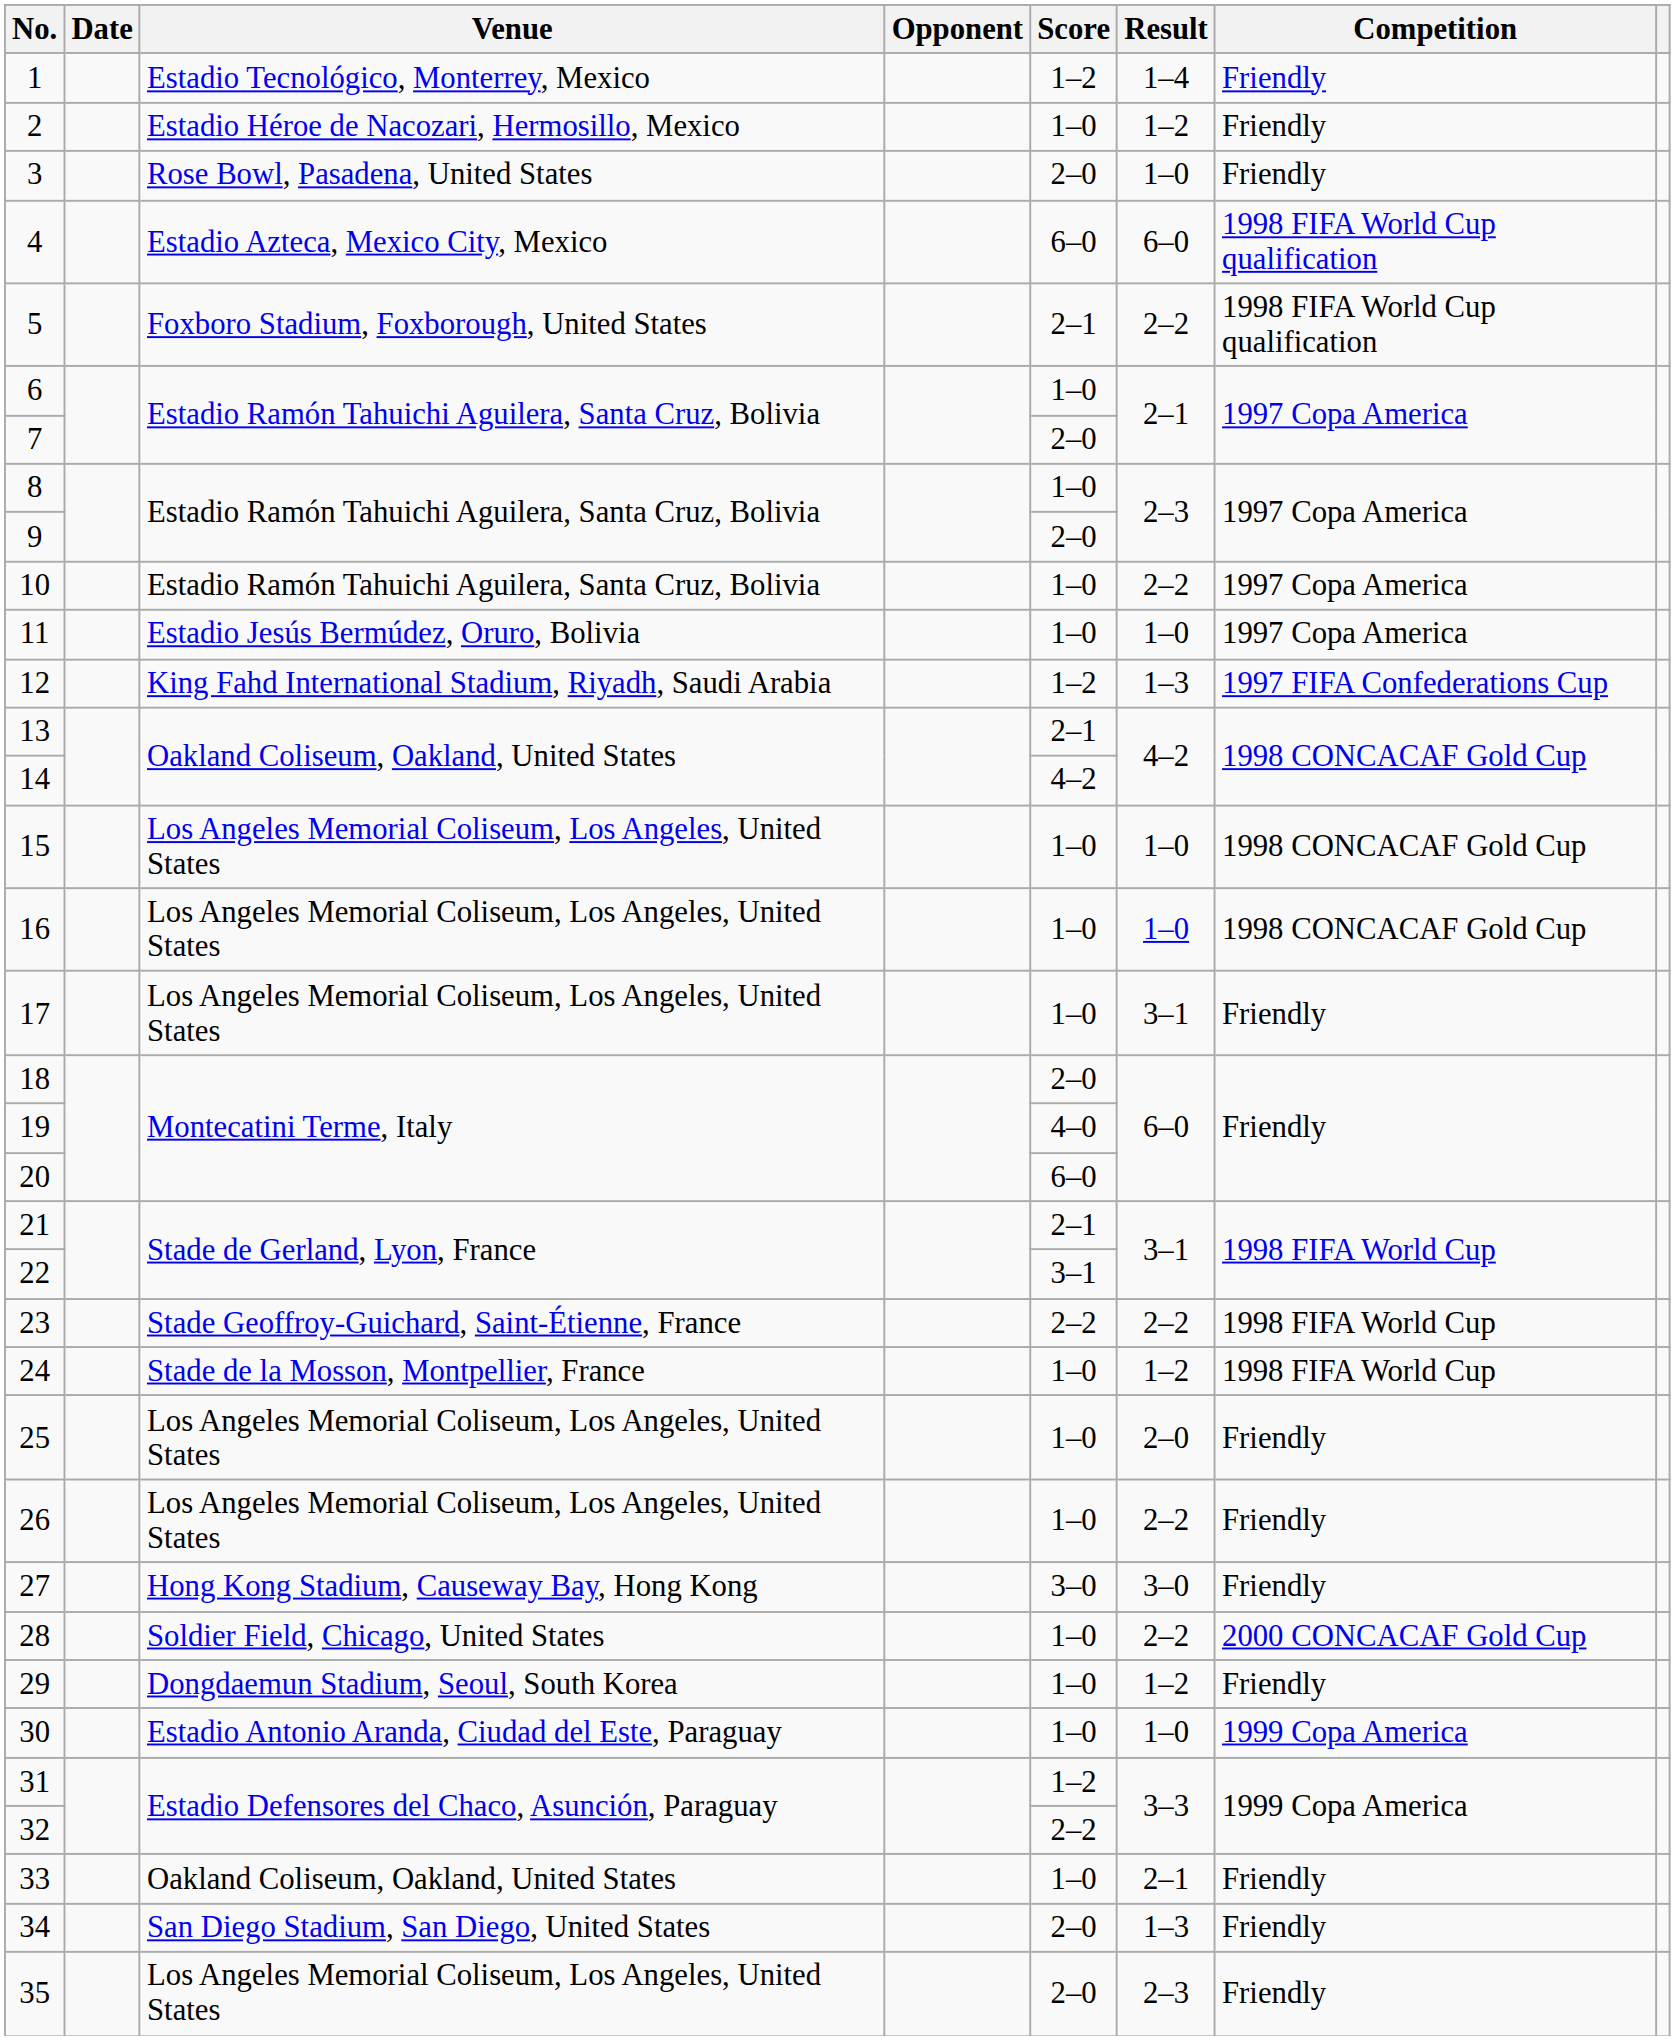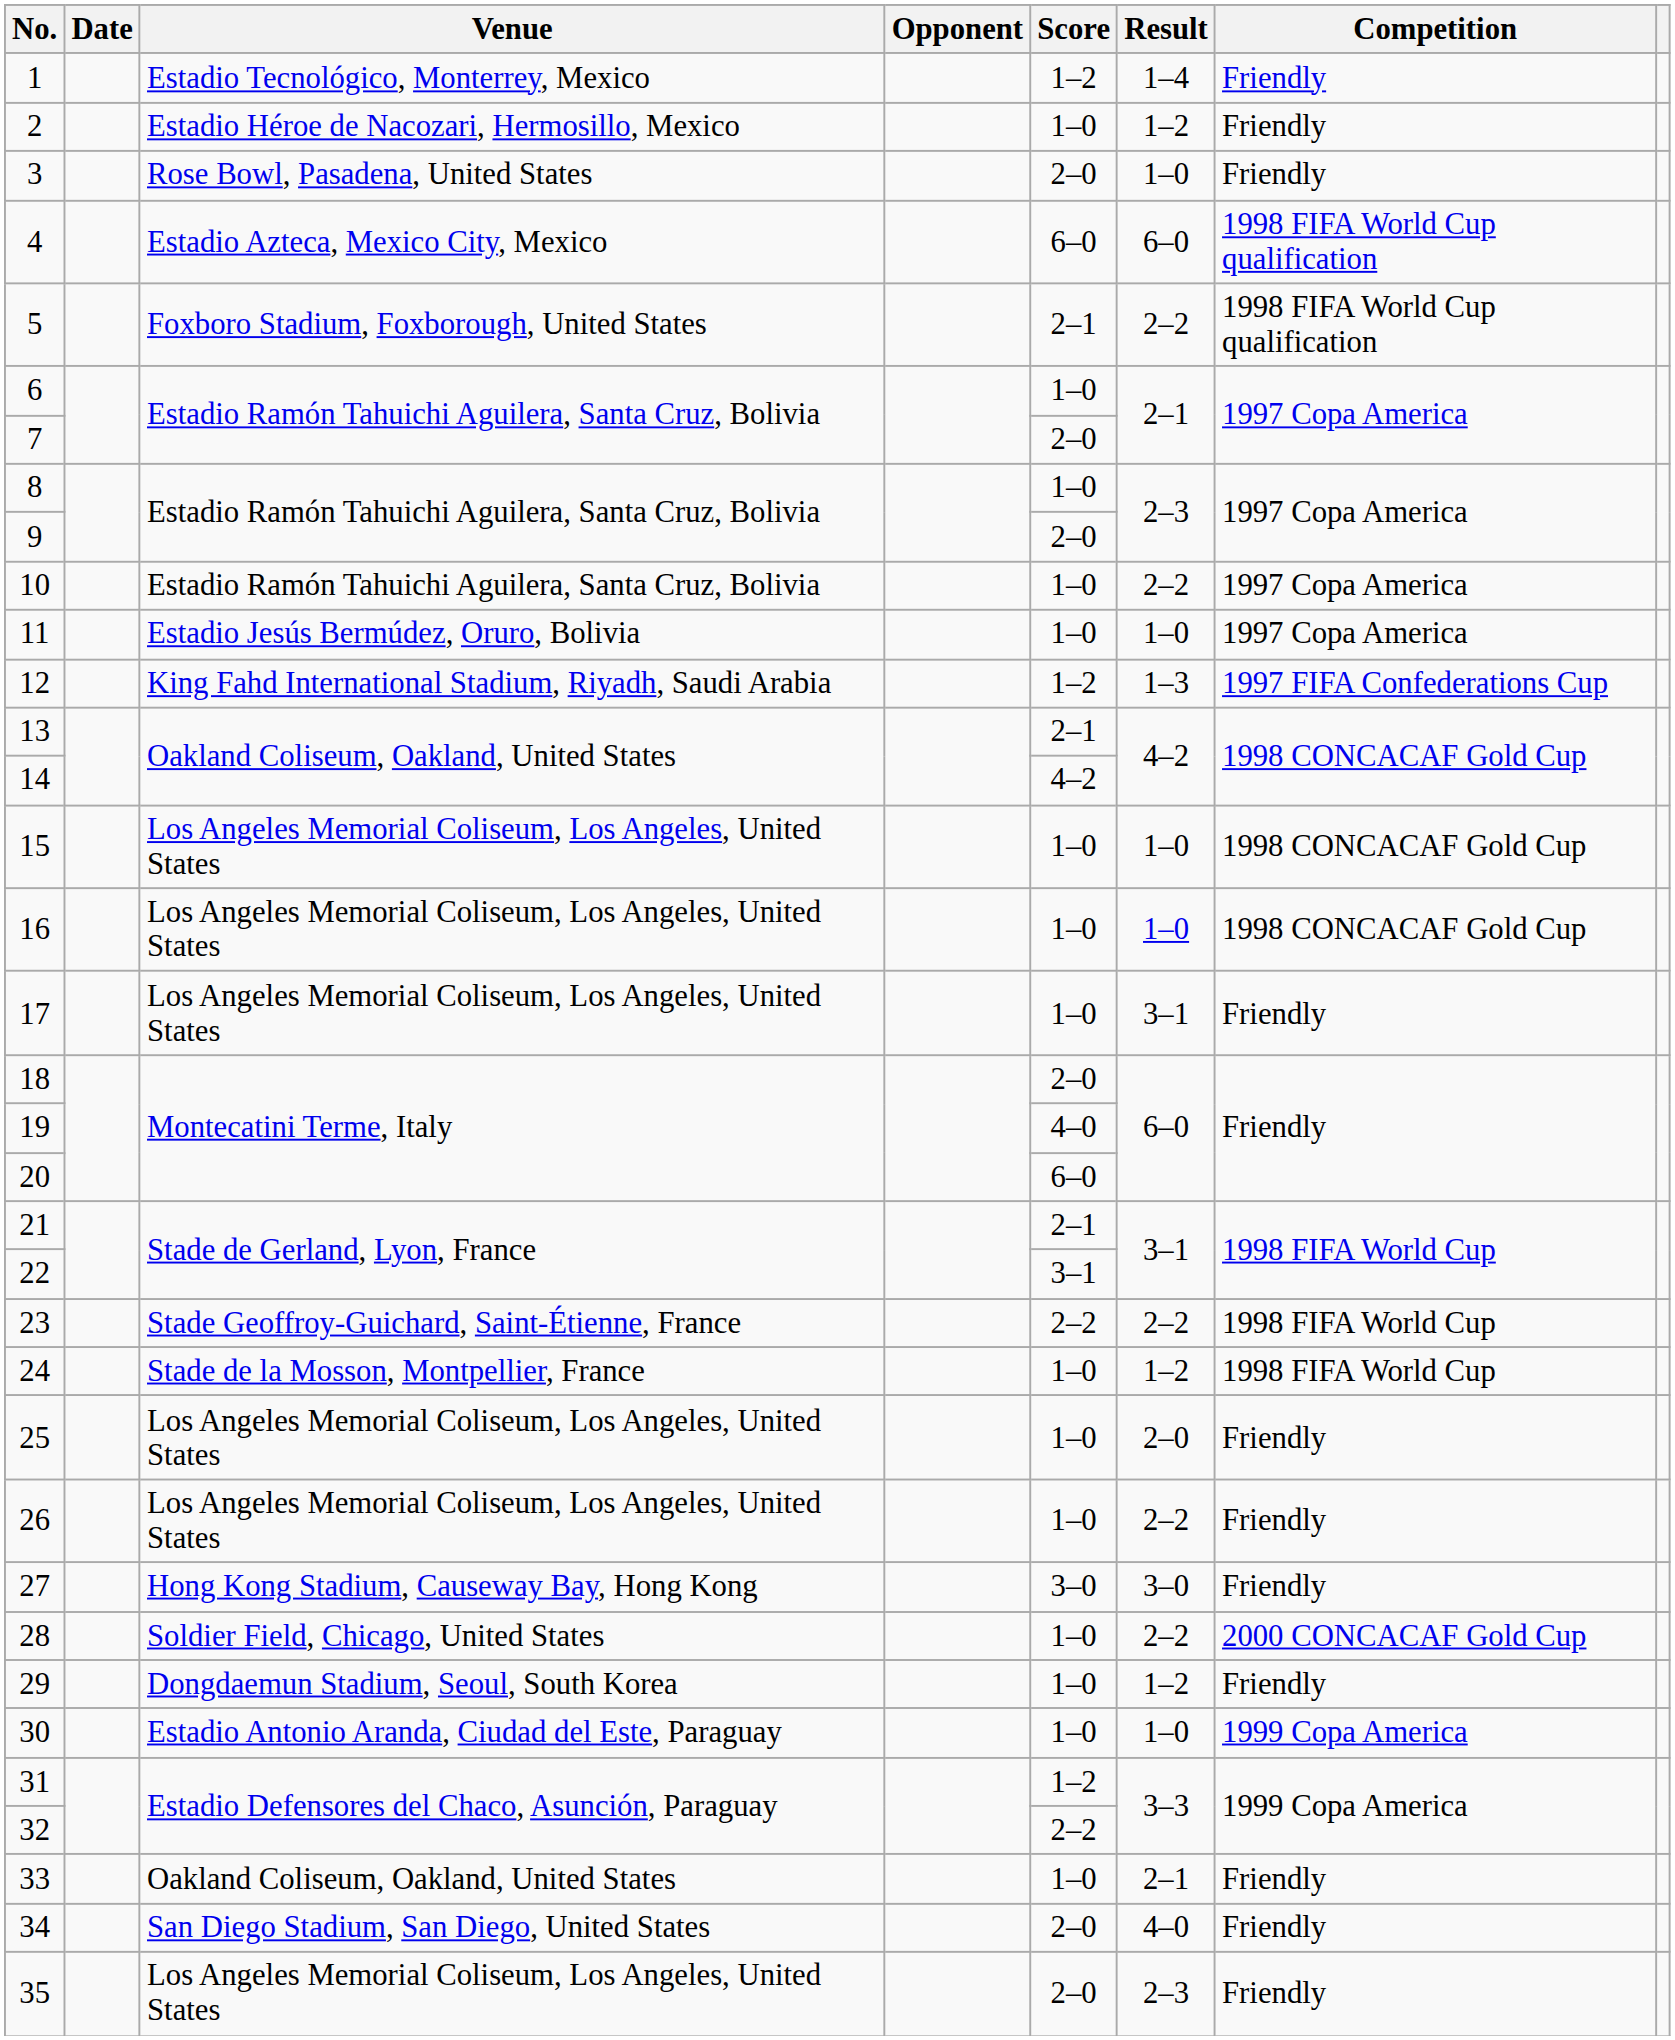34 | Result: 1–3 -> 4–0
